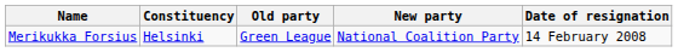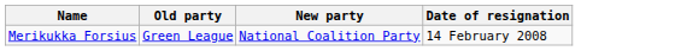- column: Constituency | Helsinki
